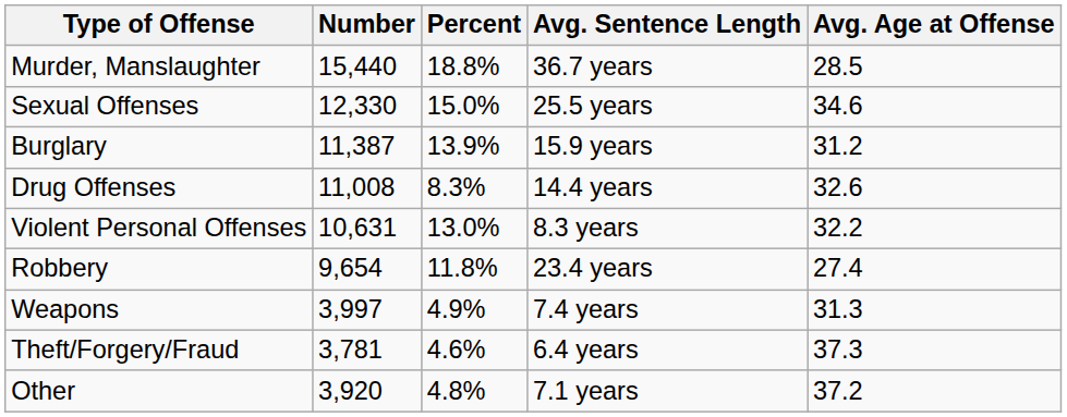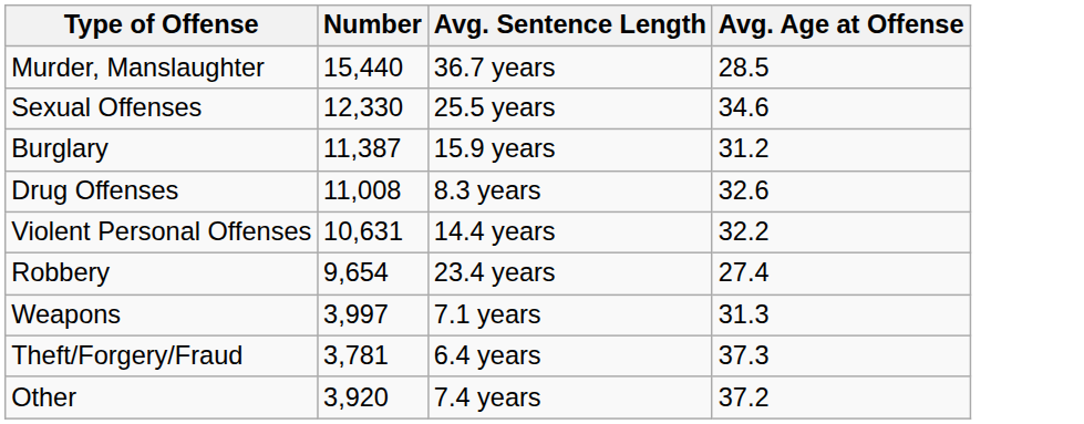- column: Percent | 18.8% | 15.0% | 13.9% | 8.3% | 13.0% | 11.8% | 4.9% | 4.6% | 4.8%
Drug Offenses | Avg. Sentence Length: 14.4 years -> 8.3 years
Violent Personal Offenses | Avg. Sentence Length: 8.3 years -> 14.4 years
Weapons | Avg. Sentence Length: 7.4 years -> 7.1 years
Other | Avg. Sentence Length: 7.1 years -> 7.4 years
